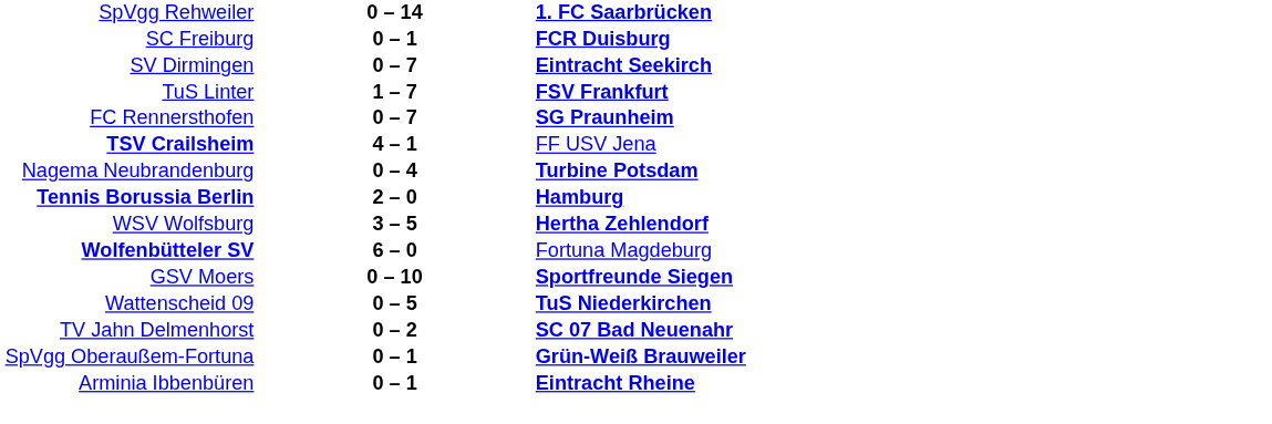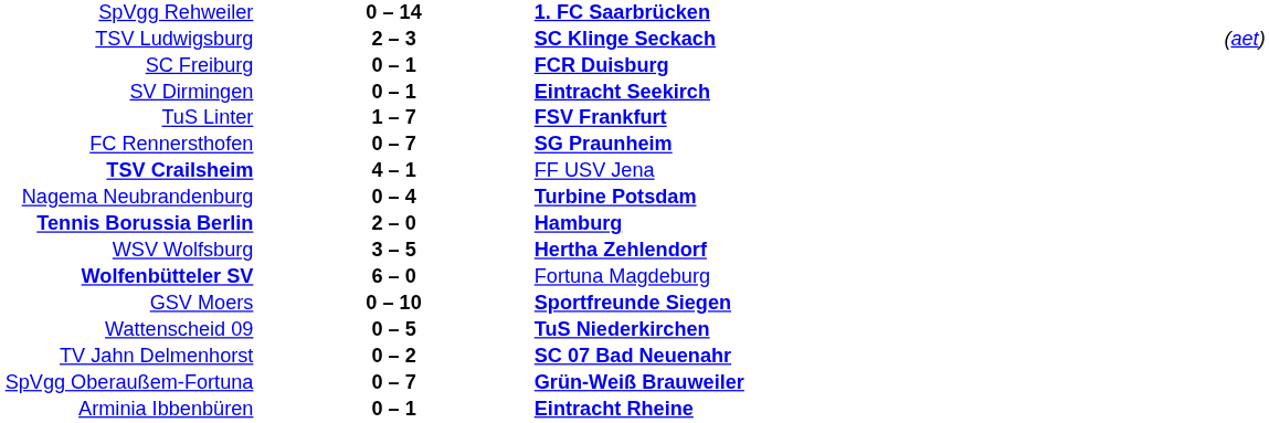+ row: TSV Ludwigsburg | 2 – 3 | SC Klinge Seckach | (aet)
SV Dirmingen | column 2: 0 – 7 -> 0 – 1
SpVgg Oberaußem-Fortuna | column 2: 0 – 1 -> 0 – 7
